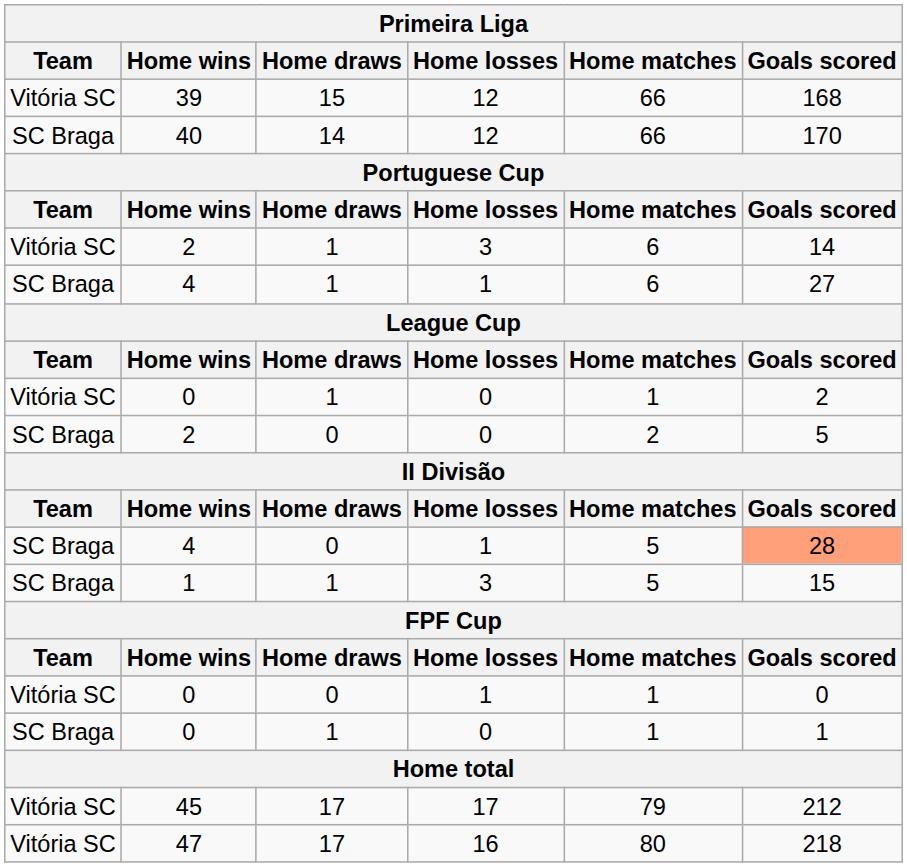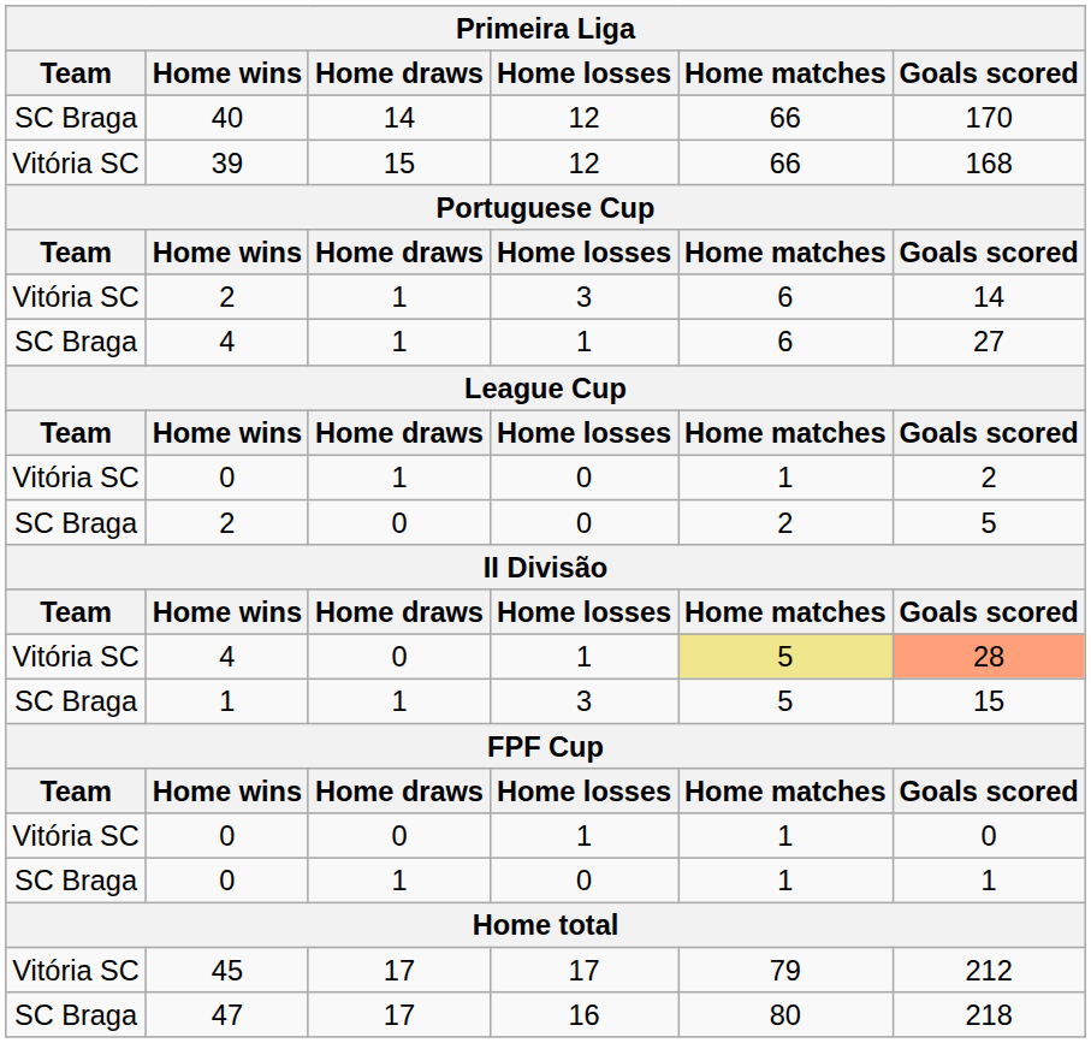rows swapped: 39 <-> 40
4 / 0 | Team: SC Braga -> Vitória SC
4 / 0 | Home matches: no background -> khaki background
47 | Team: Vitória SC -> SC Braga
